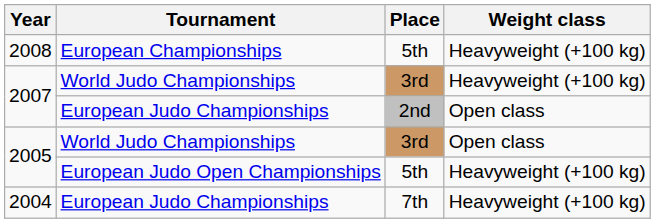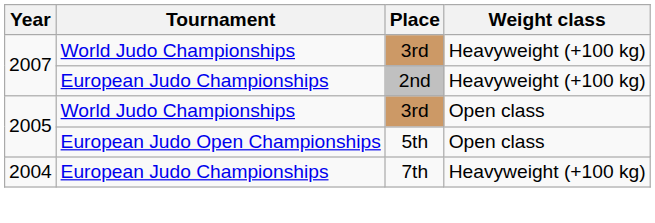- row: 2008 | European Championships | 5th | Heavyweight (+100 kg)
2007 / European Judo Championships | Weight class: Open class -> Heavyweight (+100 kg)
2005 / European Judo Open Championships | Weight class: Heavyweight (+100 kg) -> Open class
